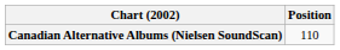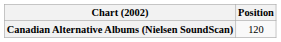Canadian Alternative Albums (Nielsen SoundScan) | Position: 110 -> 120
